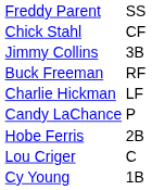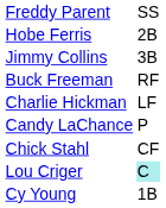rows swapped: Chick Stahl <-> Hobe Ferris
Lou Criger | column 2: no background -> paleturquoise background
